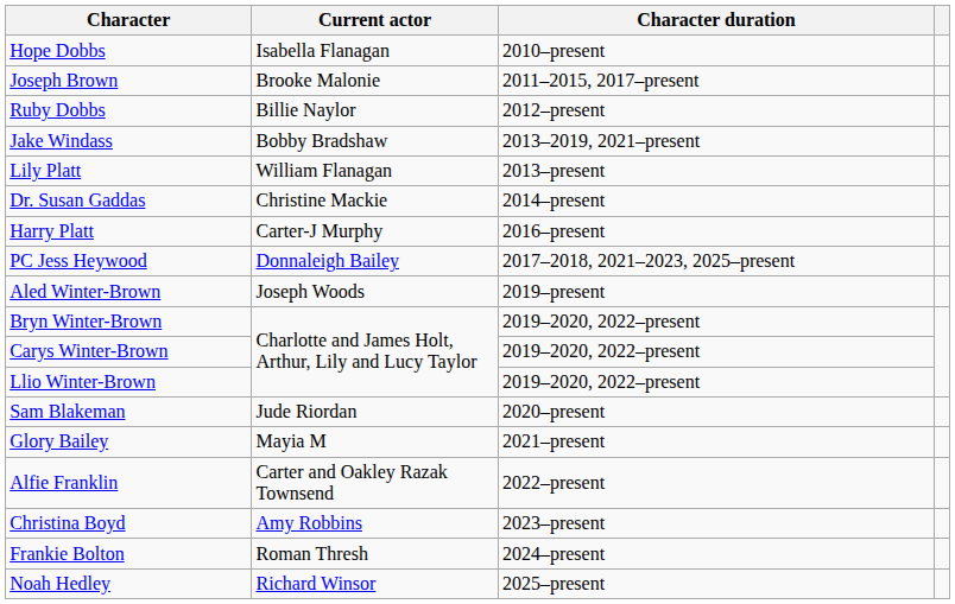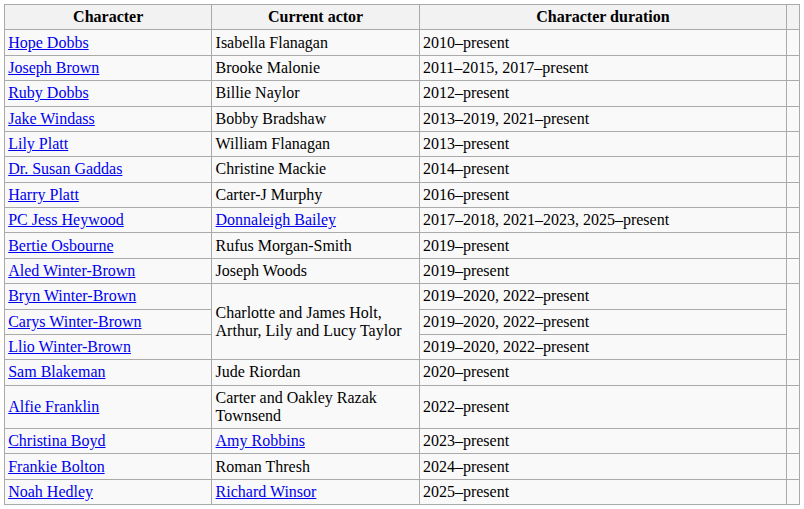+ row: Bertie Osbourne | Rufus Morgan-Smith | 2019–present
- row: Glory Bailey | Mayia M | 2021–present
